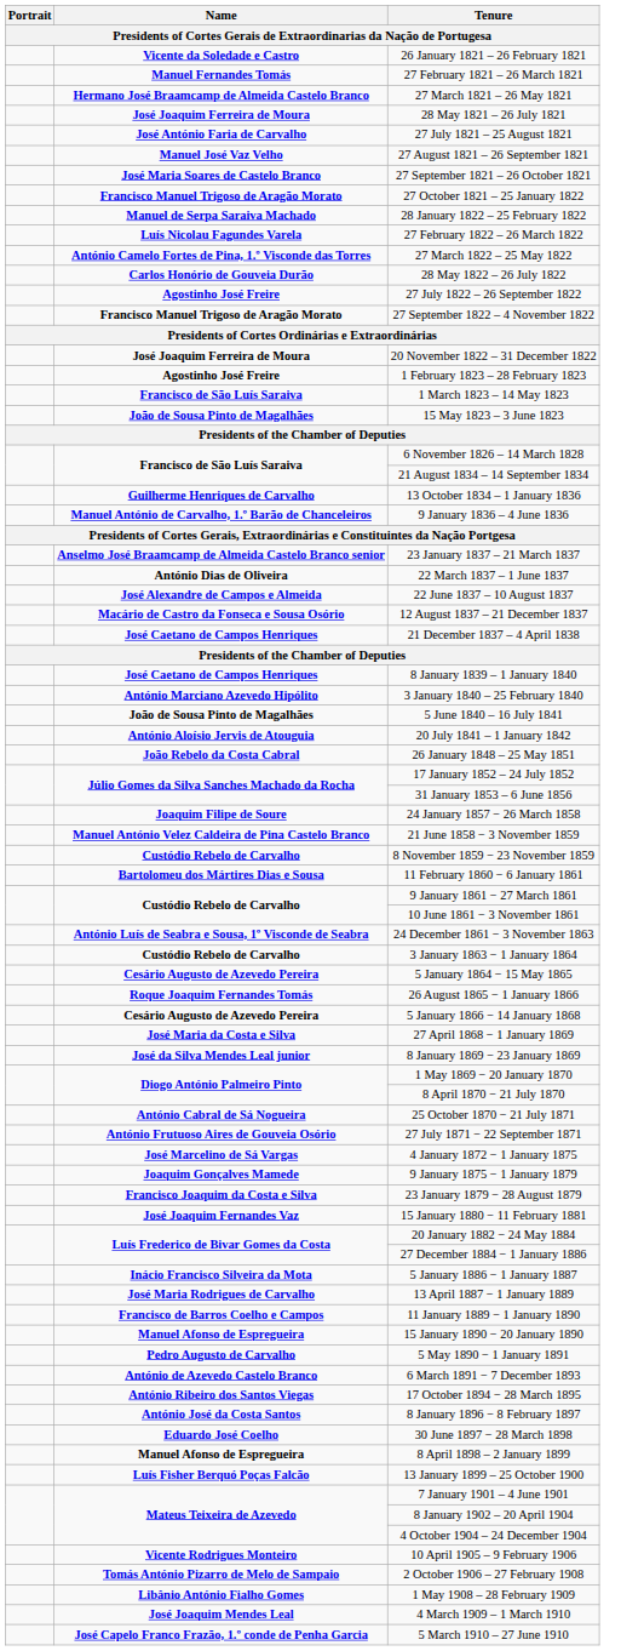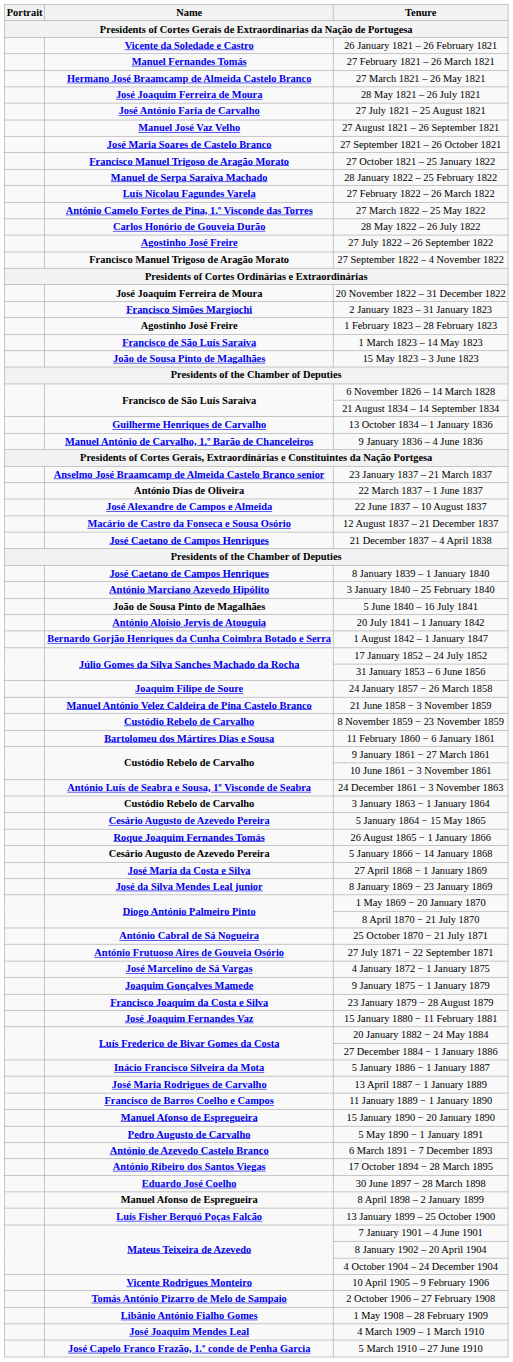+ row: Francisco Simões Margiochi | 2 January 1823 – 31 January 1823
+ row: Bernardo Gorjão Henriques da Cunha Coimbra Botado e Serra | 1 August 1842 – 1 January 1847
- row: João Rebelo da Costa Cabral | 26 January 1848 – 25 May 1851
- row: António José da Costa Santos | 8 January 1896 − 8 February 1897
